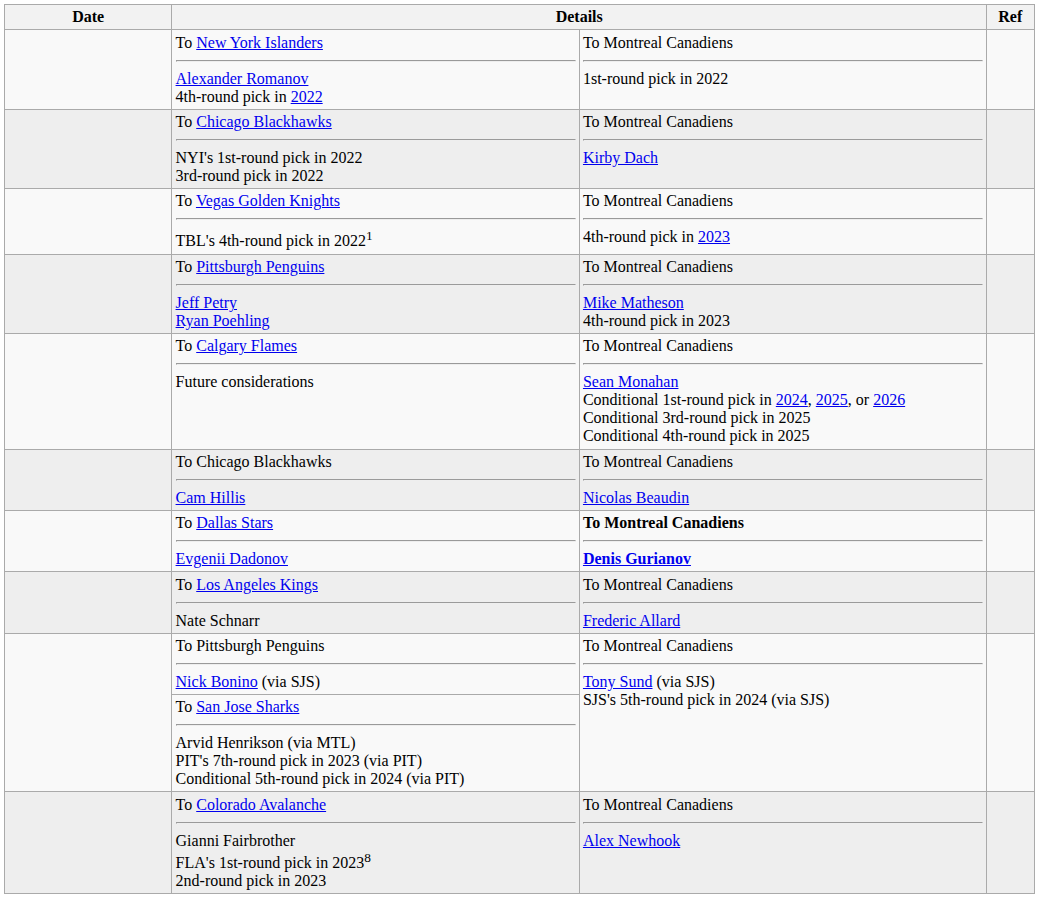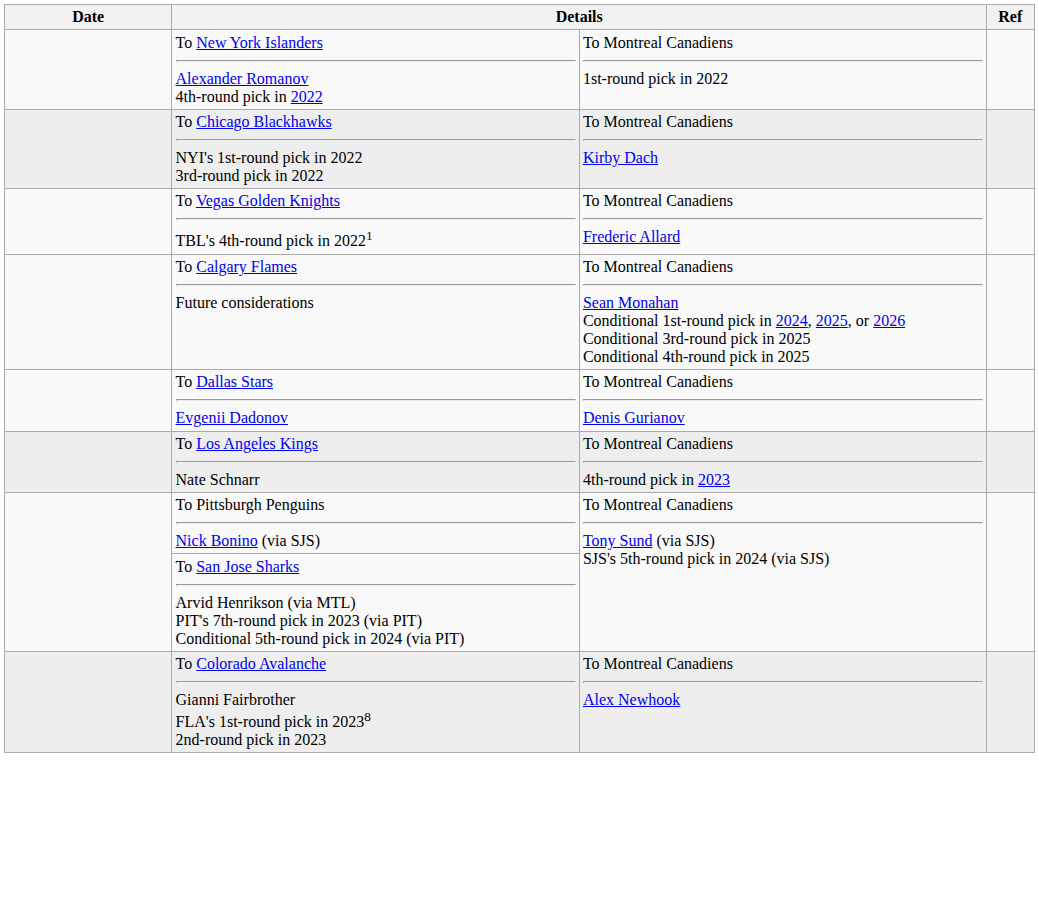To Vegas Golden Knights TBL's 4th-round pick in 20221 | column 3: To Montreal Canadiens 4th-round pick in 2023 -> To Montreal Canadiens Frederic Allard
- row: To Pittsburgh Penguins Jeff Petry Ryan Poehling | To Montreal Canadiens Mike Matheson 4th-round pick in 2023
- row: To Chicago Blackhawks Cam Hillis | To Montreal Canadiens Nicolas Beaudin
To Dallas Stars Evgenii Dadonov | column 3: bold -> normal
To Los Angeles Kings Nate Schnarr | column 3: To Montreal Canadiens Frederic Allard -> To Montreal Canadiens 4th-round pick in 2023
